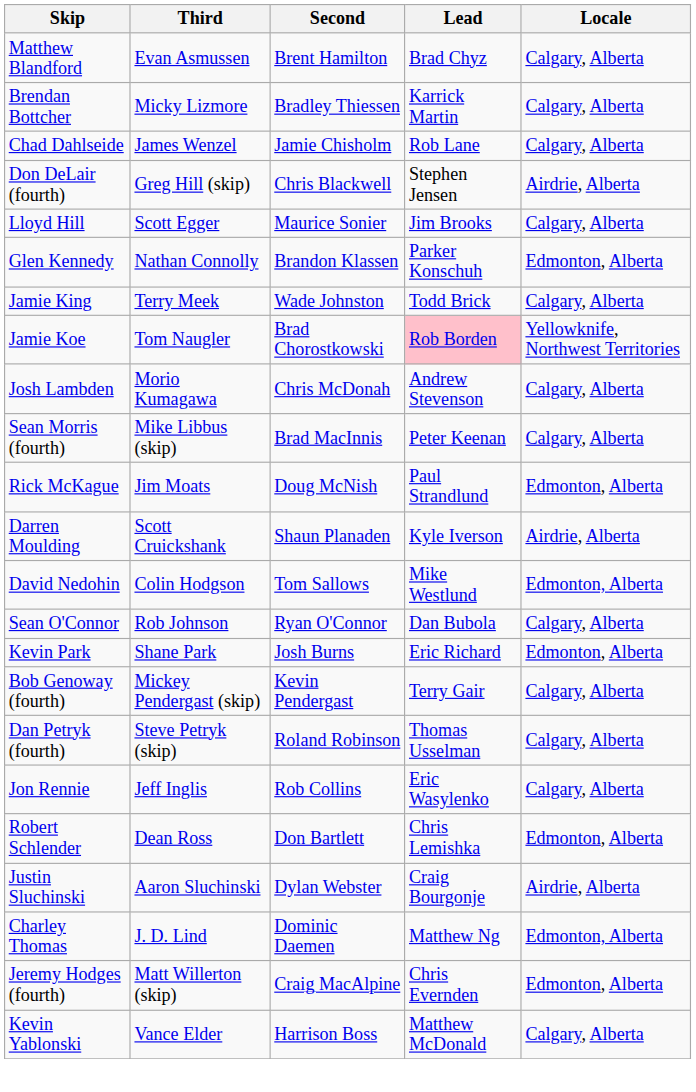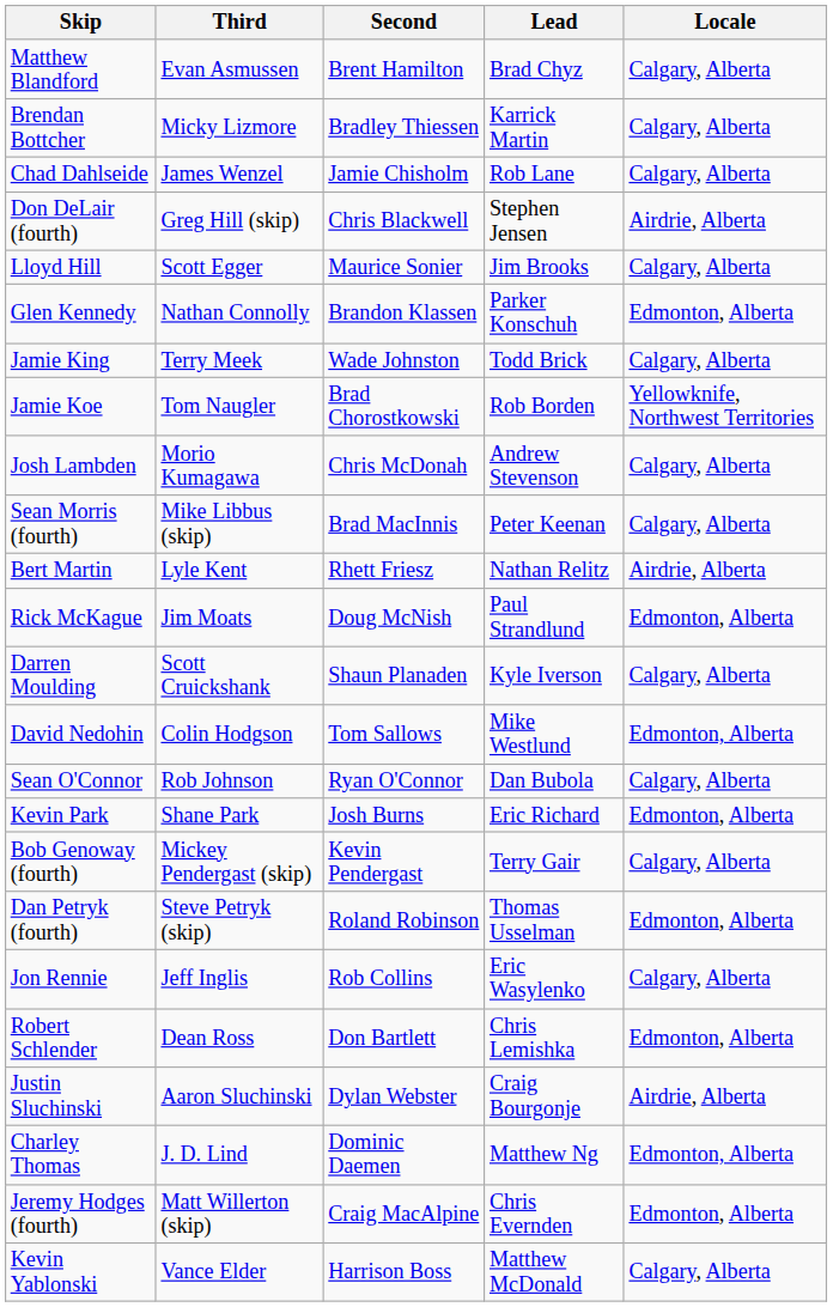Jamie Koe | Lead: pink background -> no background
+ row: Bert Martin | Lyle Kent | Rhett Friesz | Nathan Relitz | Airdrie, Alberta
Darren Moulding | Locale: Airdrie, Alberta -> Calgary, Alberta
Dan Petryk (fourth) | Locale: Calgary, Alberta -> Edmonton, Alberta
